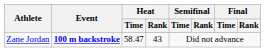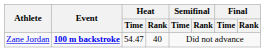Zane Jordan | Heat / Time: 58.47 -> 54.47
Zane Jordan | Heat / Rank: 43 -> 40
